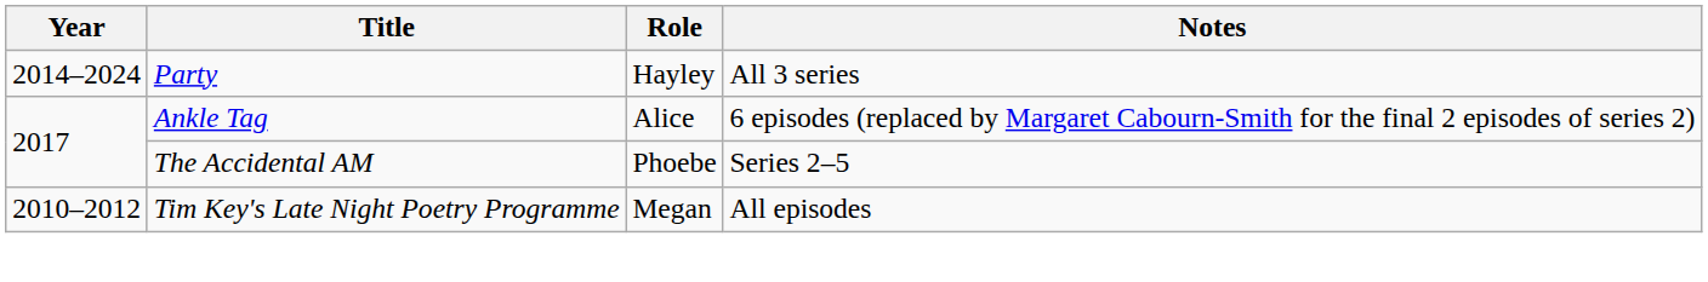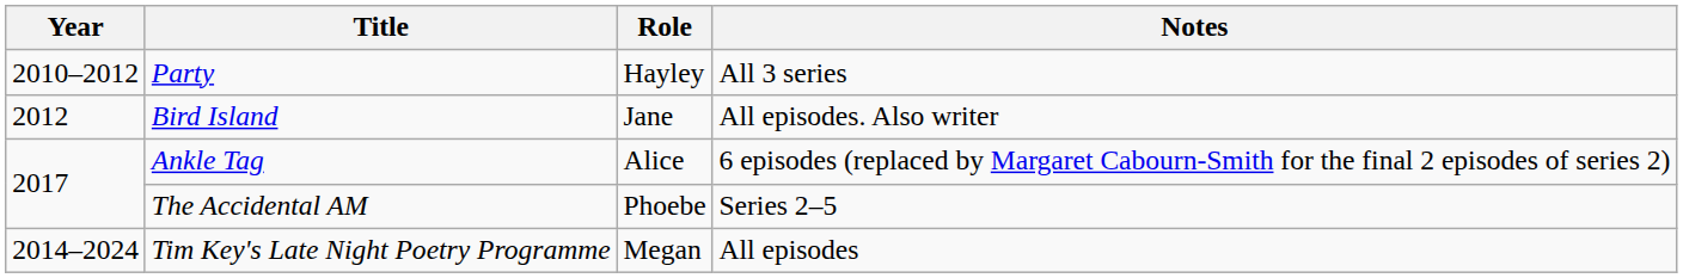Party | Year: 2014–2024 -> 2010–2012
+ row: 2012 | Bird Island | Jane | All episodes. Also writer
Tim Key's Late Night Poetry Programme | Year: 2010–2012 -> 2014–2024
